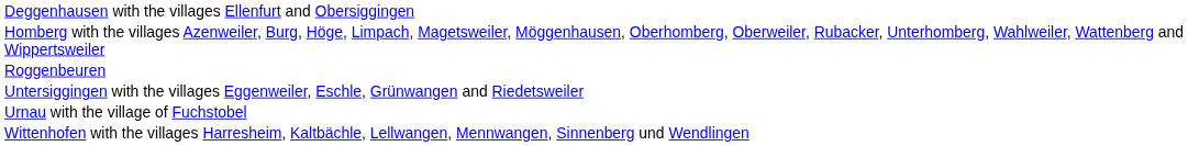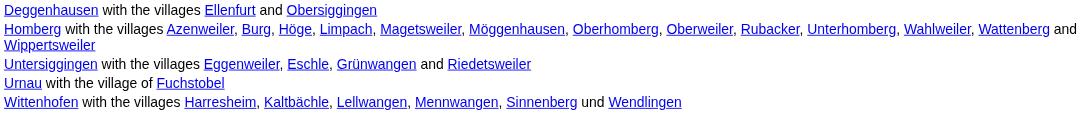- row: Roggenbeuren
